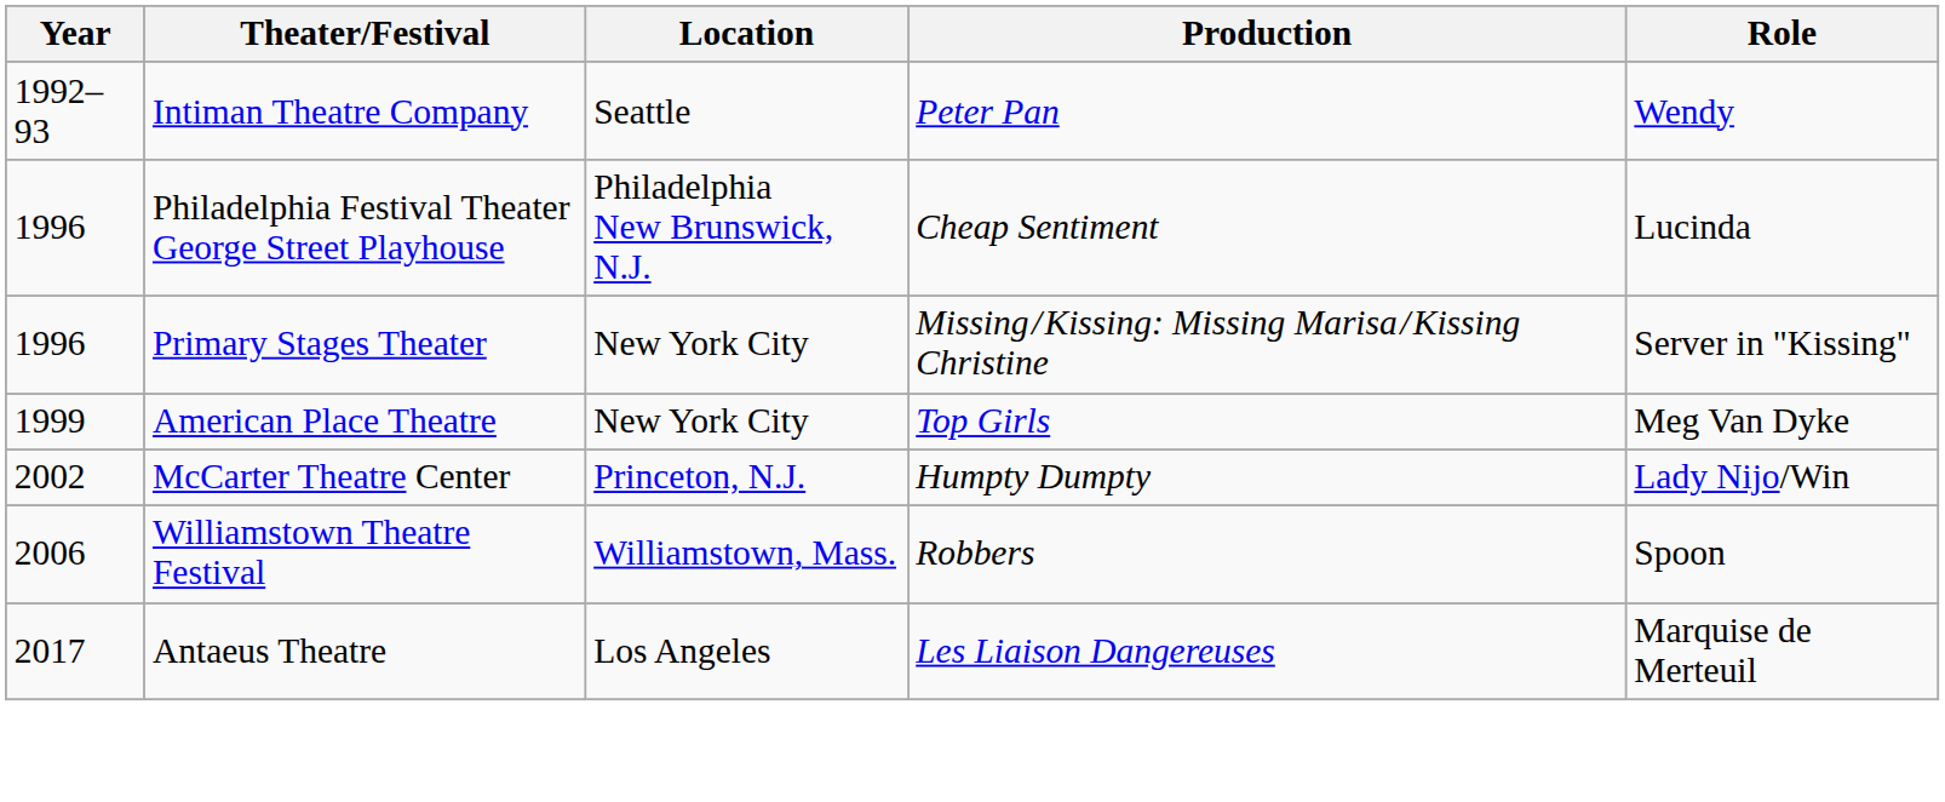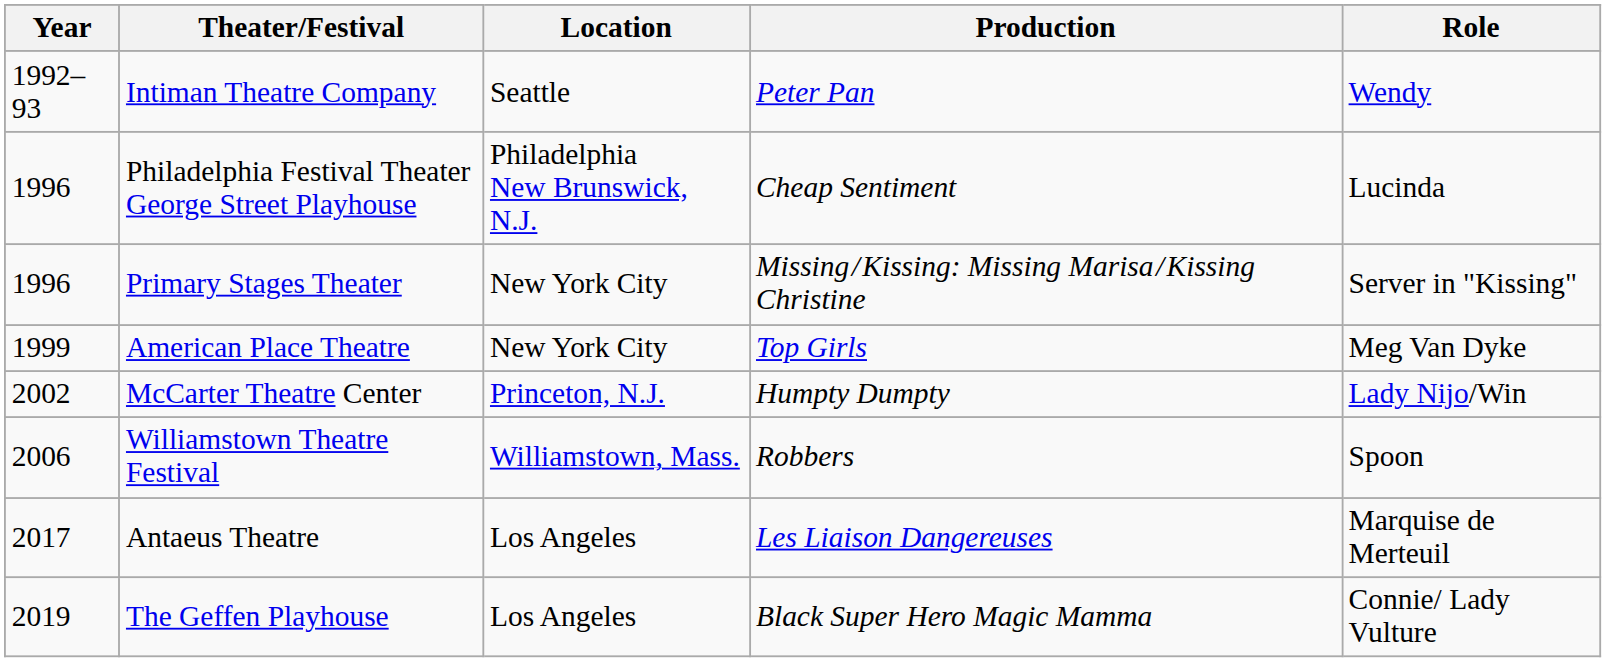+ row: 2019 | The Geffen Playhouse | Los Angeles | Black Super Hero Magic Mamma | Connie/ Lady Vulture
